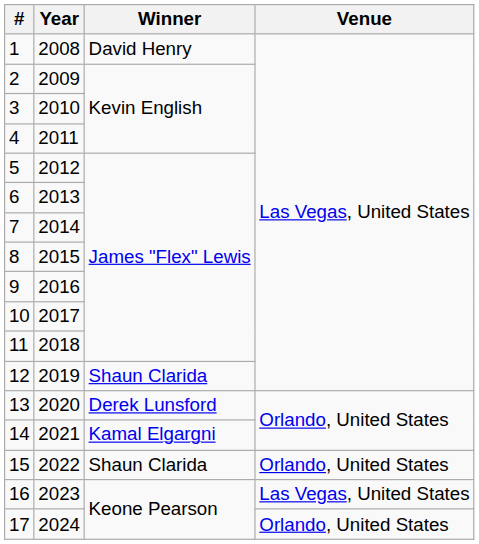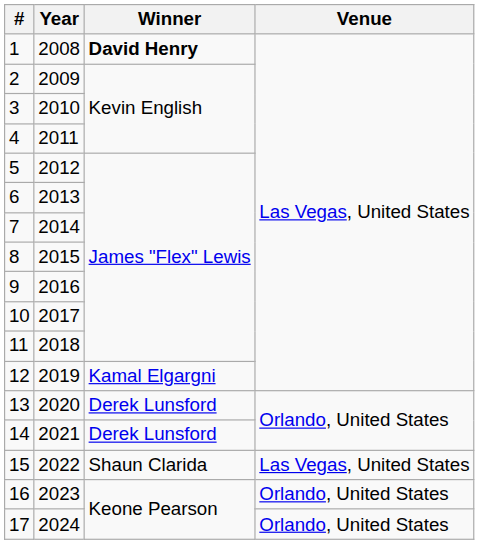1 | Winner: normal -> bold
12 | Winner: Shaun Clarida -> Kamal Elgargni
14 | Winner: Kamal Elgargni -> Derek Lunsford
15 | Venue: Orlando, United States -> Las Vegas, United States
16 | Venue: Las Vegas, United States -> Orlando, United States
